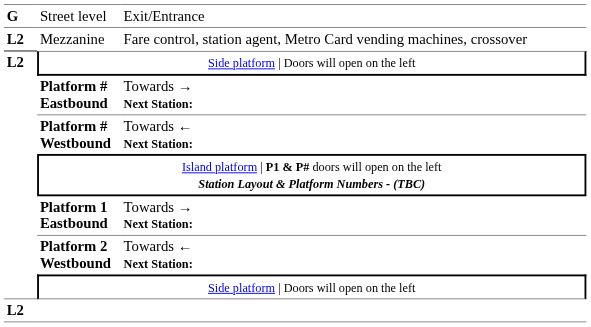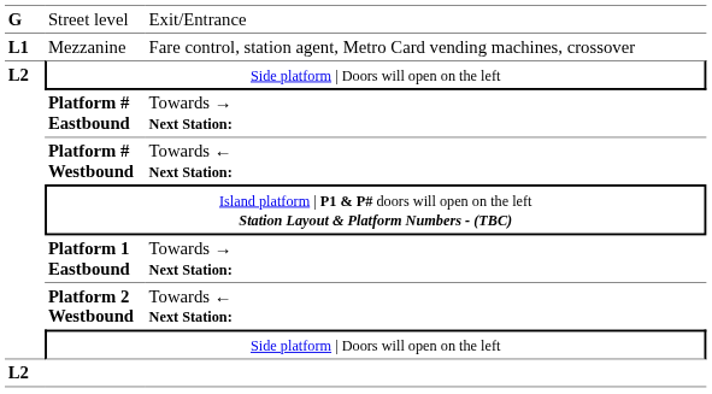Mezzanine | column 1: L2 -> L1
